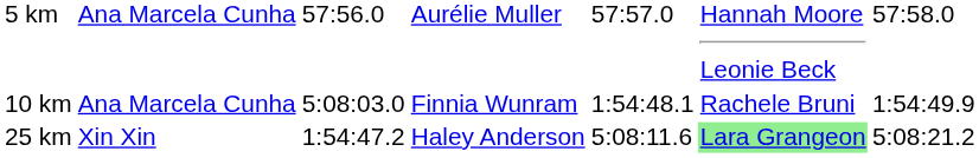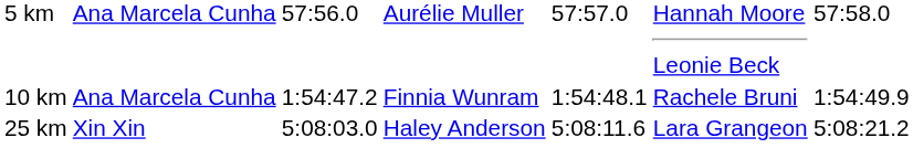10 km | column 3: 5:08:03.0 -> 1:54:47.2
25 km | column 3: 1:54:47.2 -> 5:08:03.0
25 km | column 6: lightgreen background -> no background
